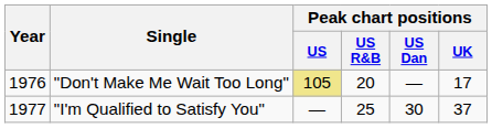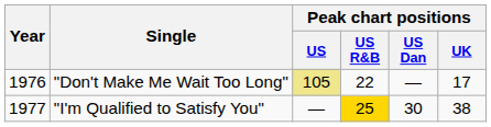"Don't Make Me Wait Too Long" | Peak chart positions / US R&B: 20 -> 22
"I'm Qualified to Satisfy You" | Peak chart positions / US R&B: no background -> gold background
"I'm Qualified to Satisfy You" | Peak chart positions / UK: 37 -> 38
